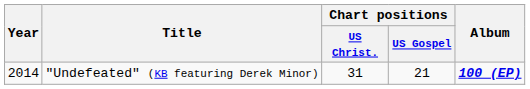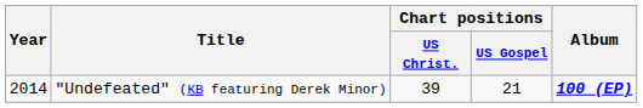"Undefeated" (KB featuring Derek Minor) | Chart positions / US Christ.: 31 -> 39
